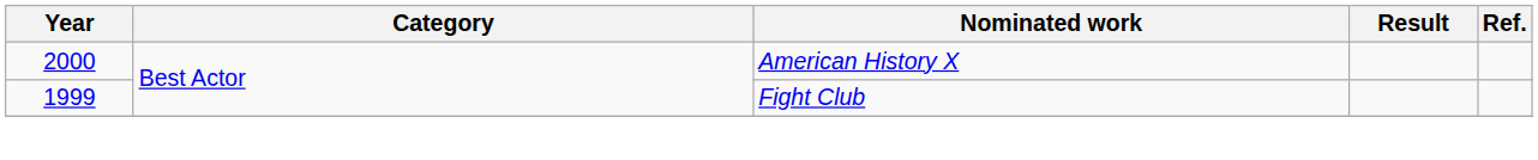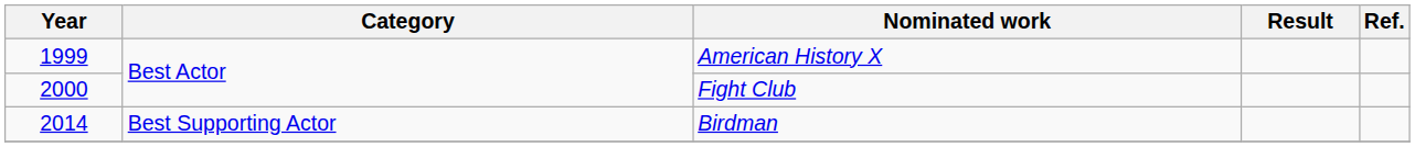American History X | Year: 2000 -> 1999
Fight Club | Year: 1999 -> 2000
+ row: 2014 | Best Supporting Actor | Birdman
